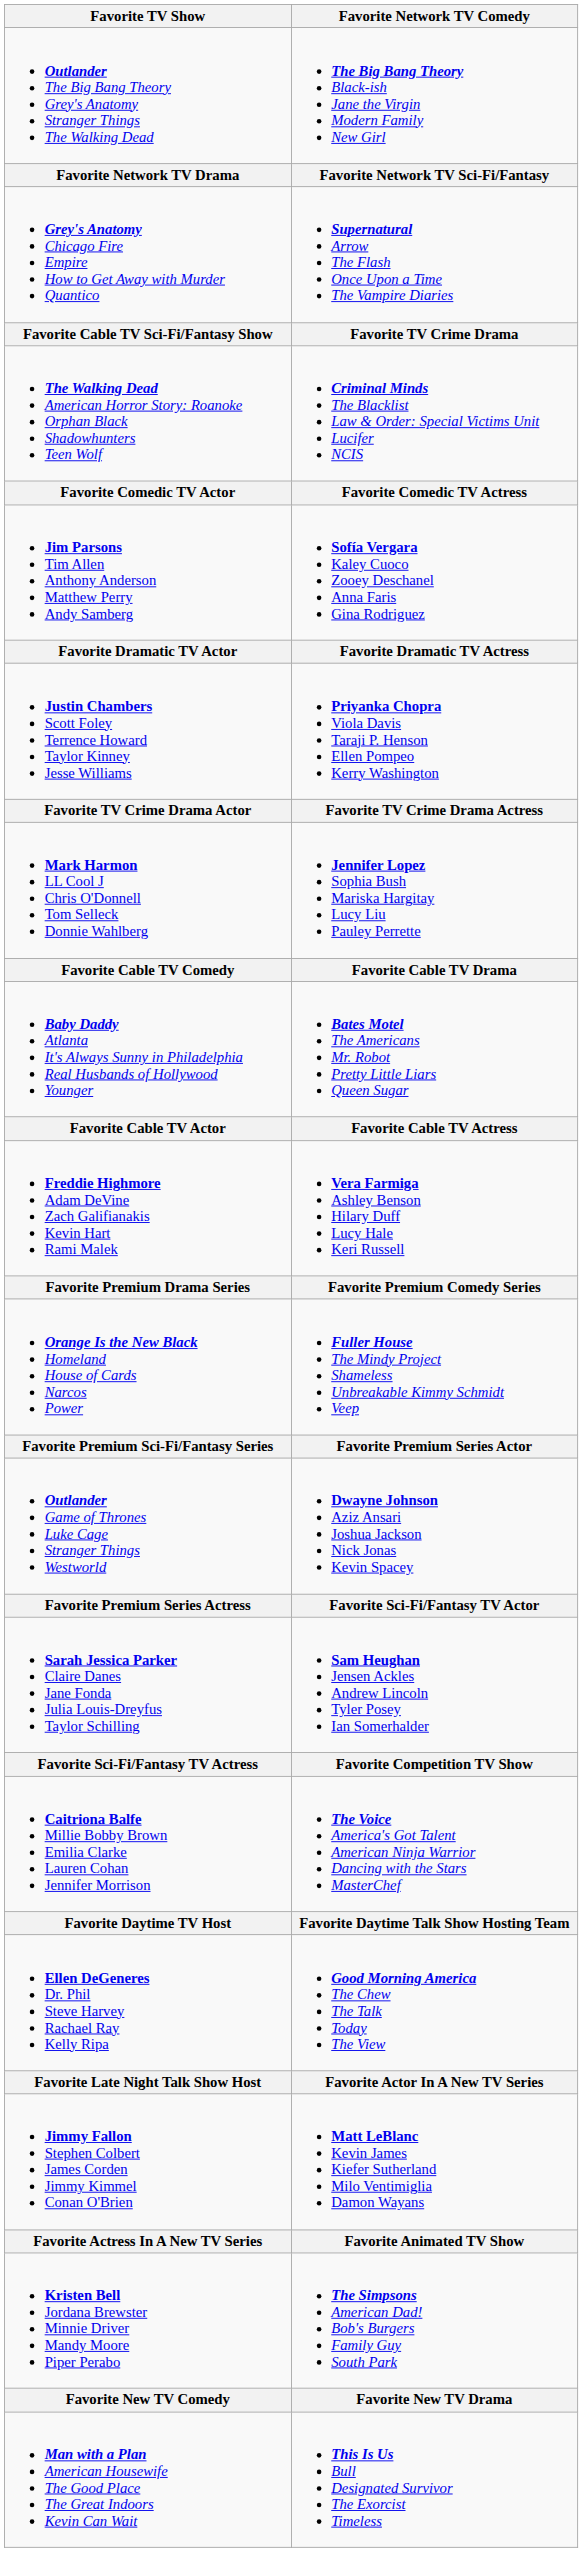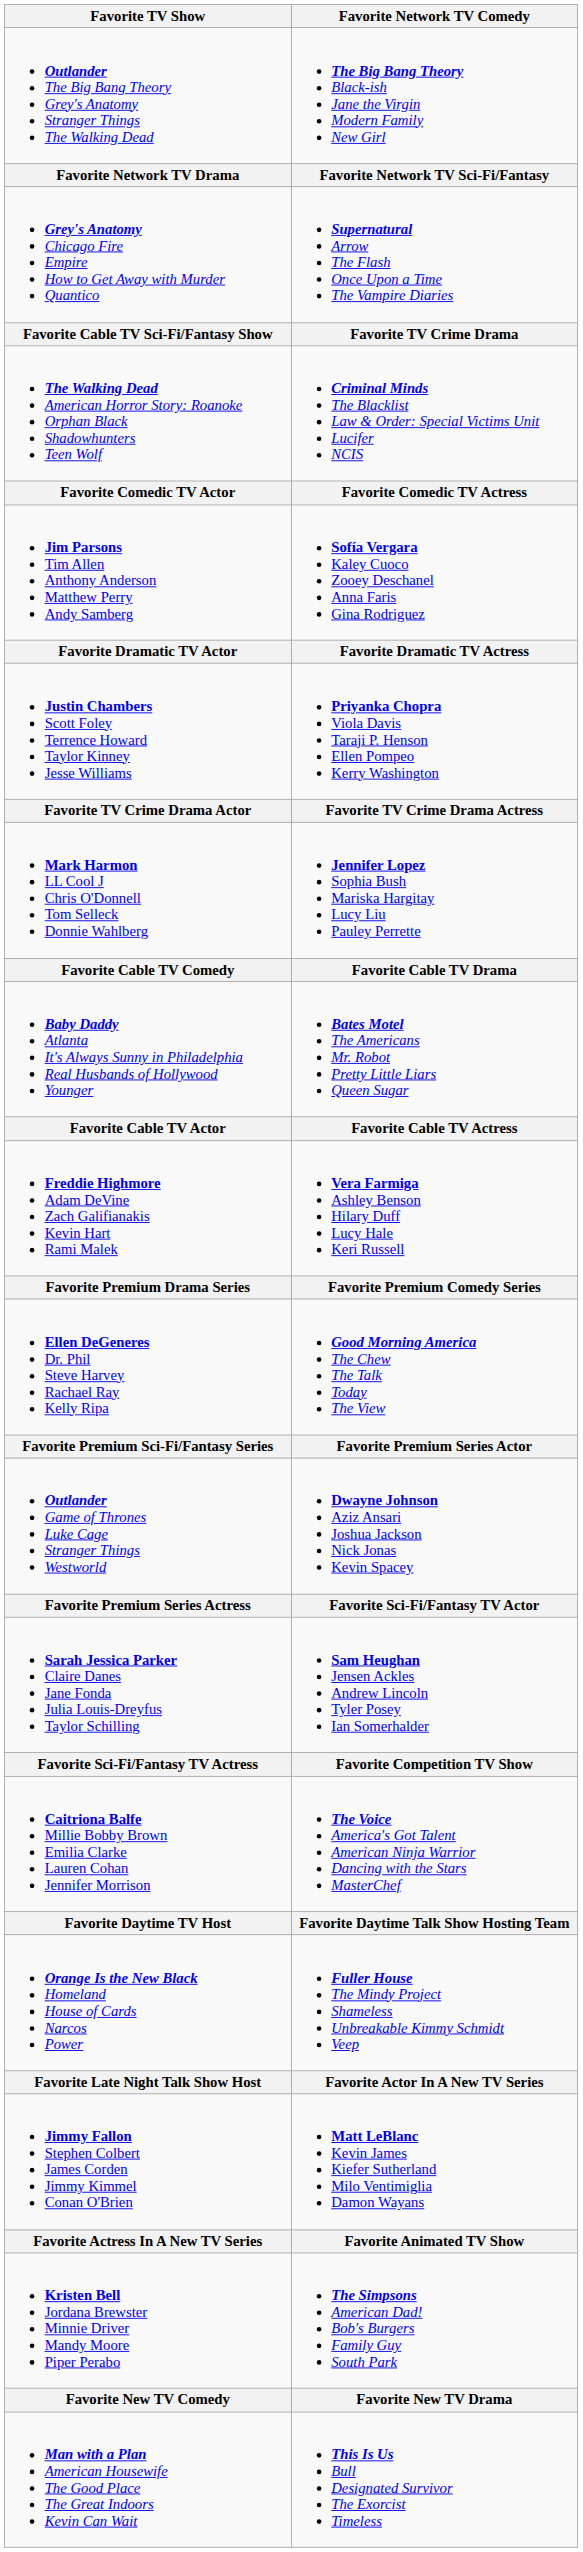rows swapped: Orange Is the New Black Homeland House of Cards Narcos Power <-> Ellen DeGeneres Dr. Phil Steve Harvey Rachael Ray Kelly Ripa
